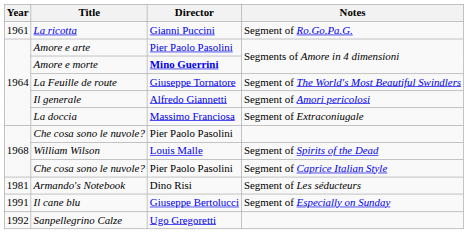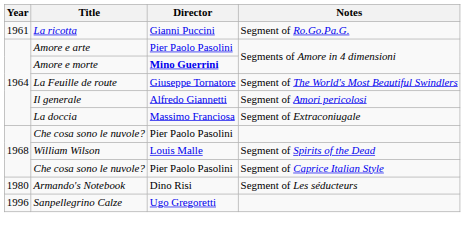Armando's Notebook | Year: 1981 -> 1980
- row: 1991 | Il cane blu | Giuseppe Bertolucci | Segment of Especially on Sunday
Sanpellegrino Calze | Year: 1992 -> 1996
